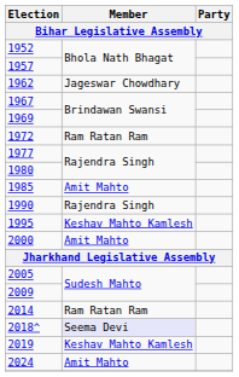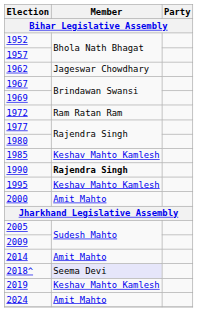1985 | Member: Amit Mahto -> Keshav Mahto Kamlesh
1990 | Member: normal -> bold
2014 | Member: Ram Ratan Ram -> Amit Mahto
